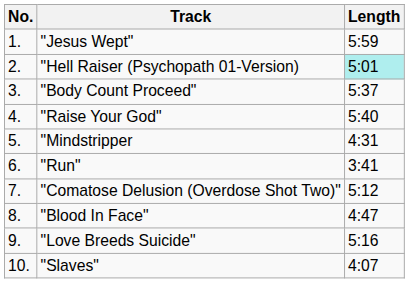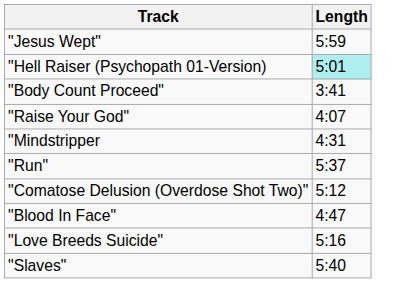- column: No. | 1. | 2. | 3. | 4. | 5. | 6. | 7. | 8. | 9. | 10.
"Body Count Proceed" | Length: 5:37 -> 3:41
"Raise Your God" | Length: 5:40 -> 4:07
"Run" | Length: 3:41 -> 5:37
"Slaves" | Length: 4:07 -> 5:40
